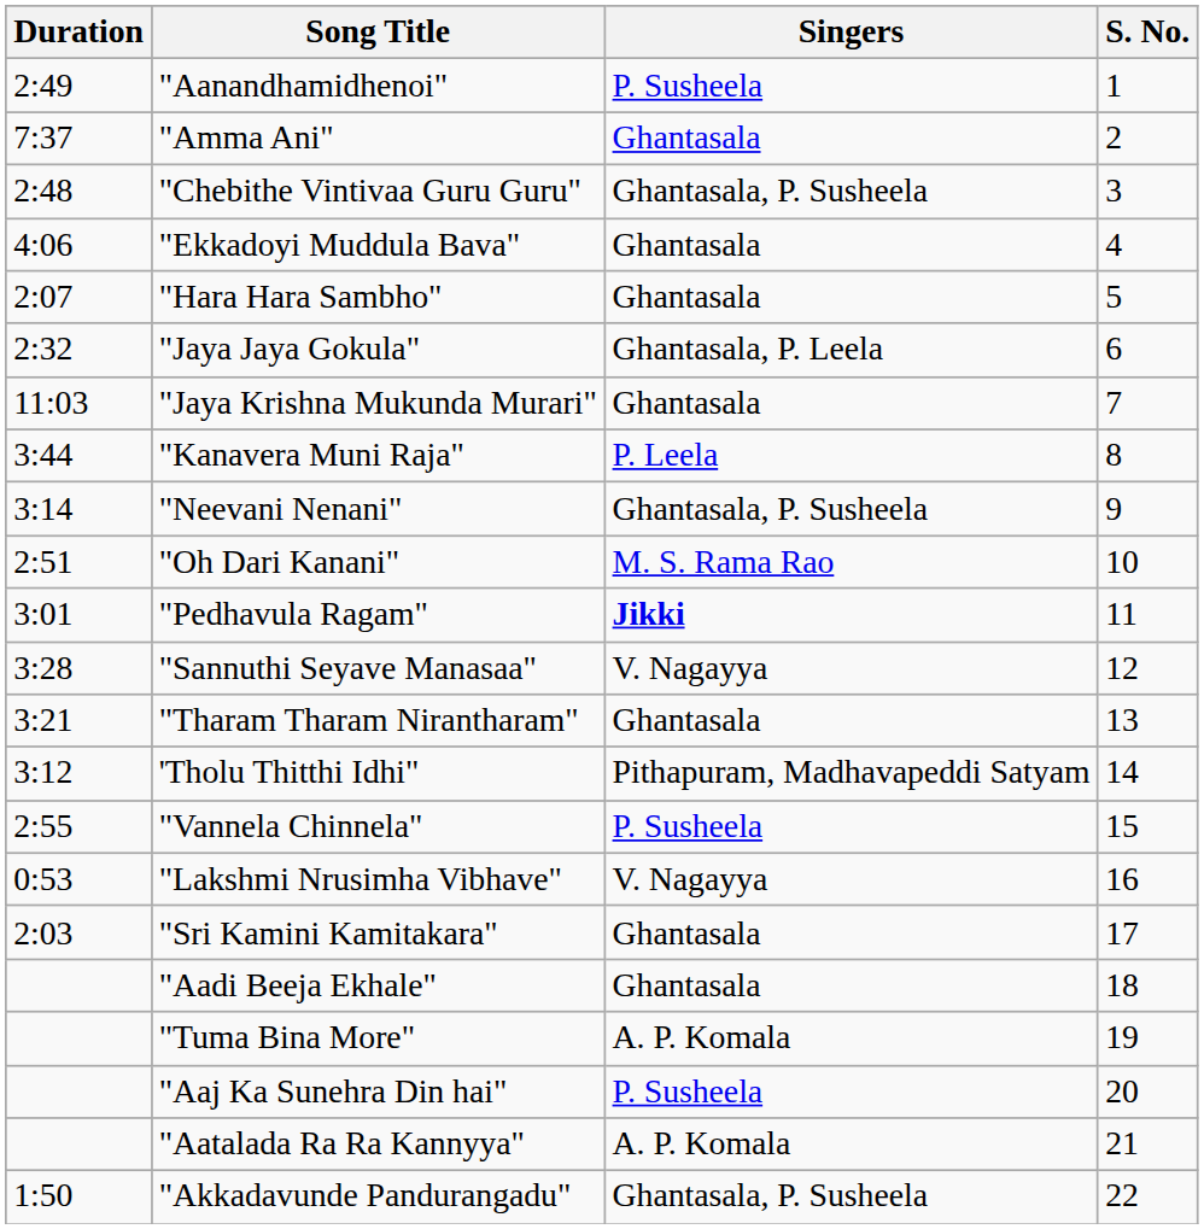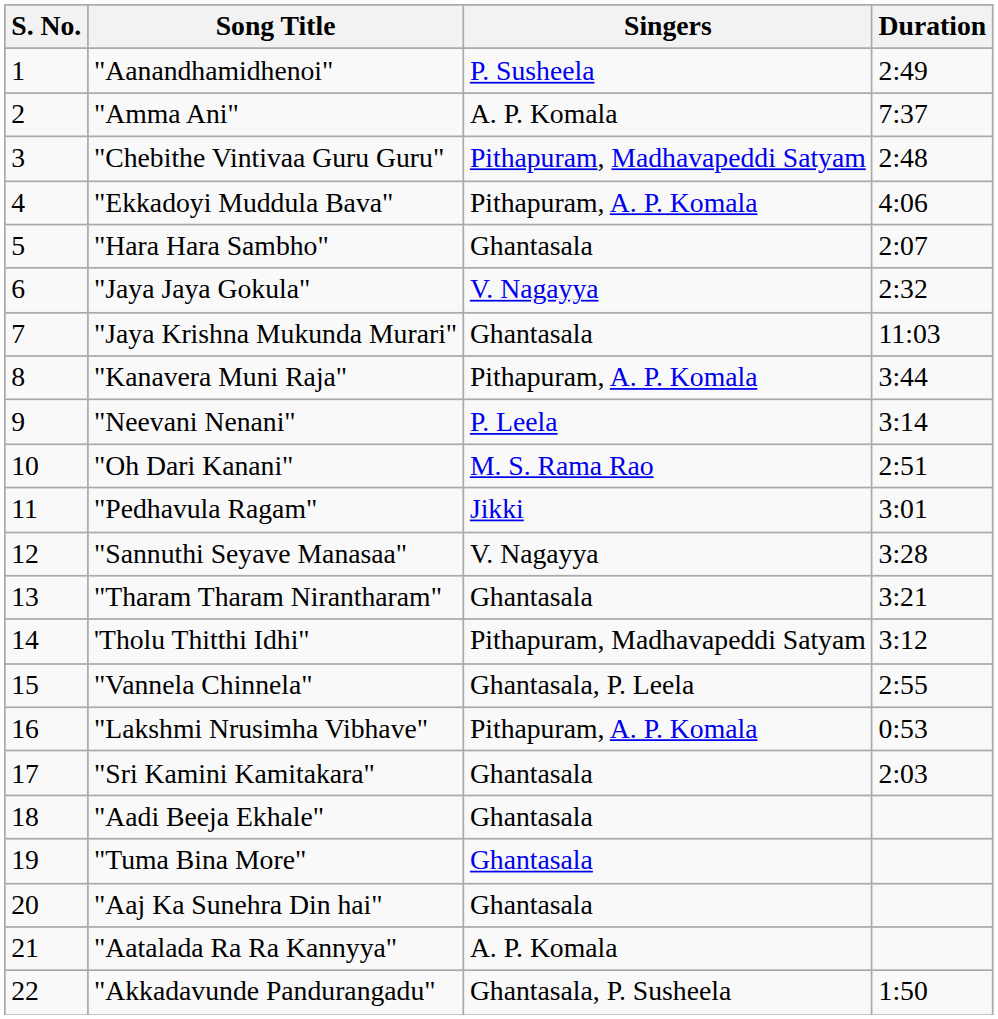columns swapped: S. No. <-> Duration
"Amma Ani" | Singers: Ghantasala -> A. P. Komala
"Chebithe Vintivaa Guru Guru" | Singers: Ghantasala, P. Susheela -> Pithapuram, Madhavapeddi Satyam
"Ekkadoyi Muddula Bava" | Singers: Ghantasala -> Pithapuram, A. P. Komala
"Jaya Jaya Gokula" | Singers: Ghantasala, P. Leela -> V. Nagayya
"Kanavera Muni Raja" | Singers: P. Leela -> Pithapuram, A. P. Komala
"Neevani Nenani" | Singers: Ghantasala, P. Susheela -> P. Leela
"Pedhavula Ragam" | Singers: bold -> normal
"Vannela Chinnela" | Singers: P. Susheela -> Ghantasala, P. Leela
"Lakshmi Nrusimha Vibhave" | Singers: V. Nagayya -> Pithapuram, A. P. Komala
"Tuma Bina More" | Singers: A. P. Komala -> Ghantasala
"Aaj Ka Sunehra Din hai" | Singers: P. Susheela -> Ghantasala
